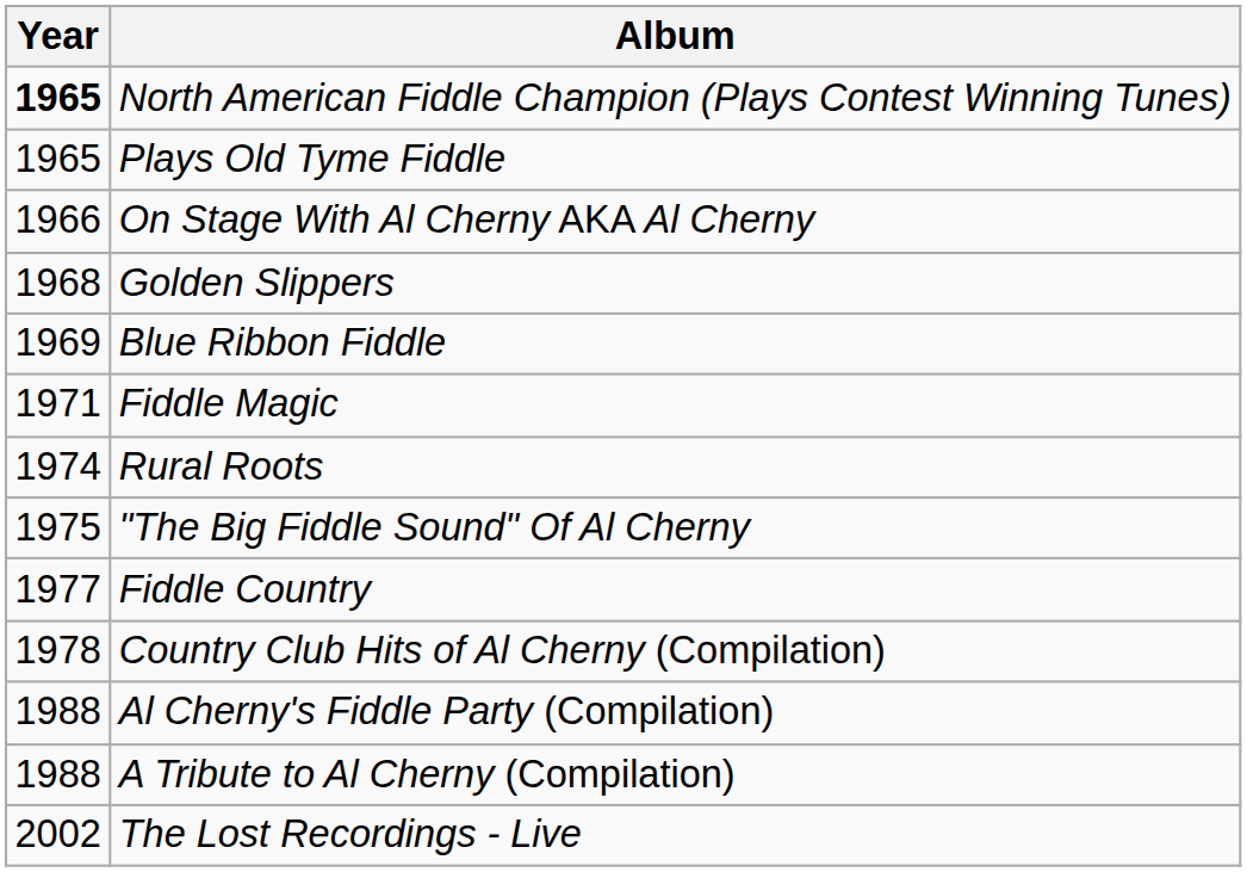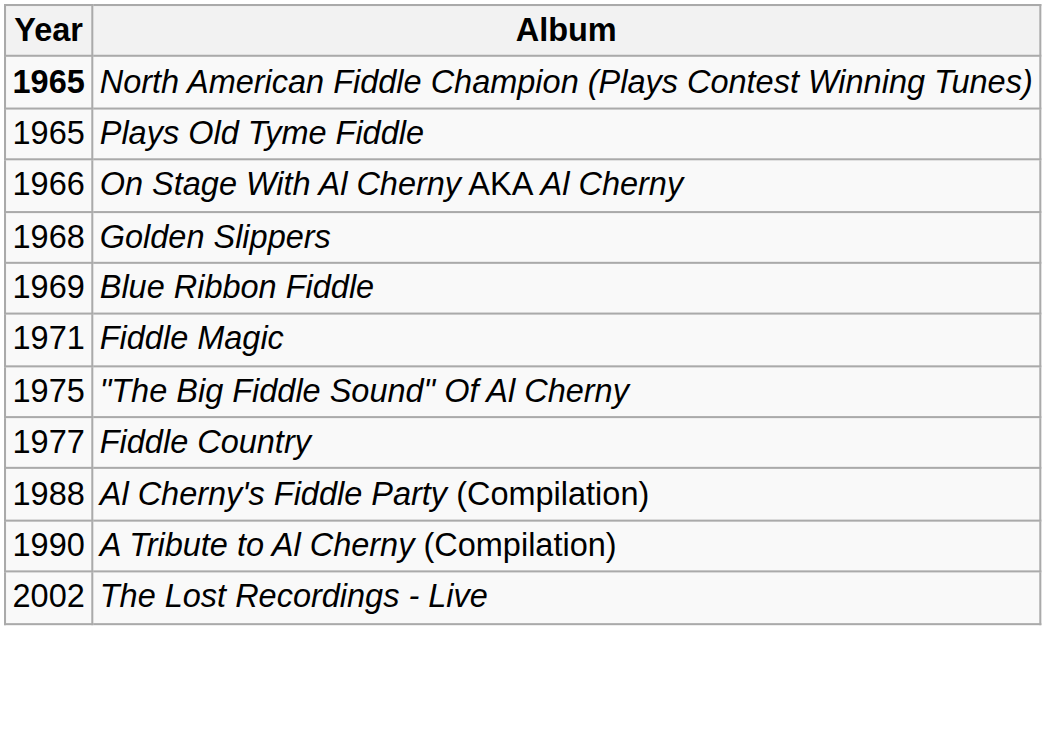- row: 1974 | Rural Roots
- row: 1978 | Country Club Hits of Al Cherny (Compilation)
A Tribute to Al Cherny (Compilation) | Year: 1988 -> 1990
